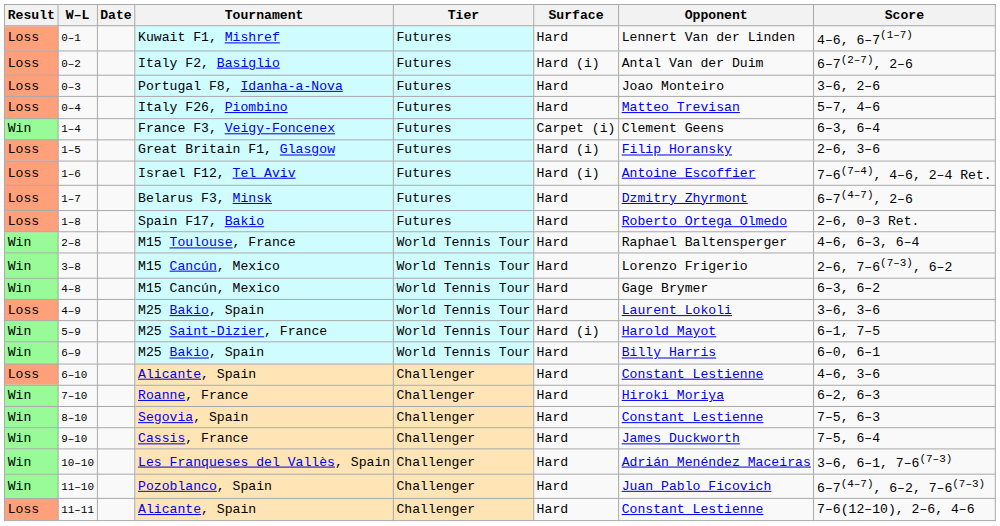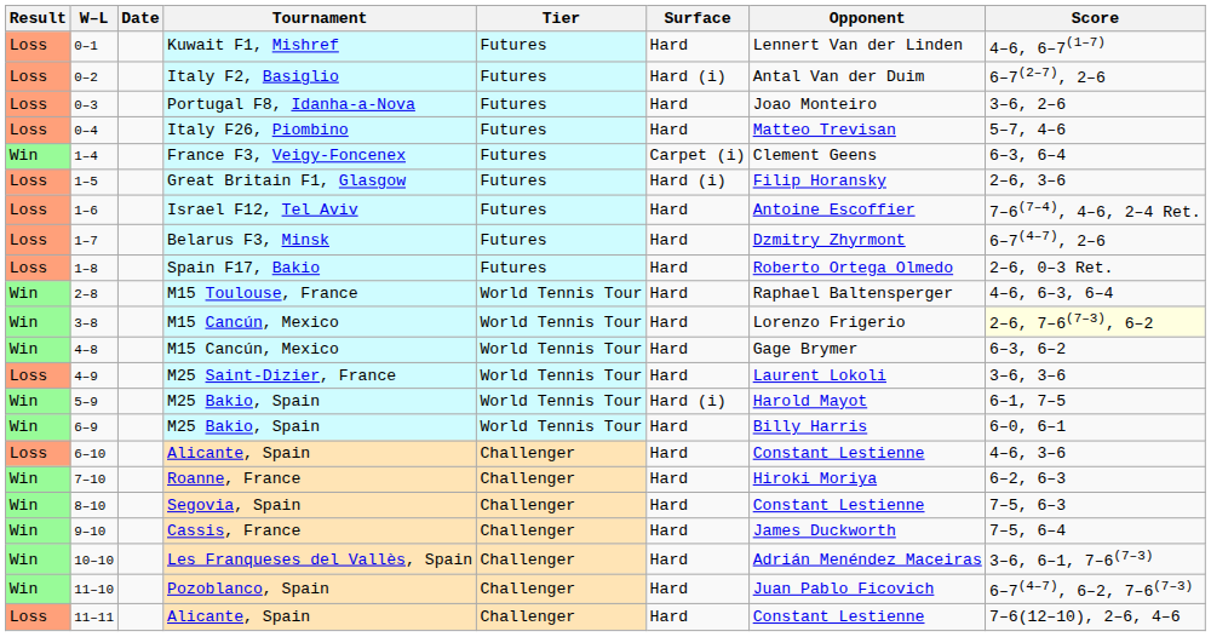1–6 | Surface: Hard (i) -> Hard
3–8 | Score: no background -> lightyellow background
4–9 | Tournament: M25 Bakio, Spain -> M25 Saint-Dizier, France
5–9 | Tournament: M25 Saint-Dizier, France -> M25 Bakio, Spain
